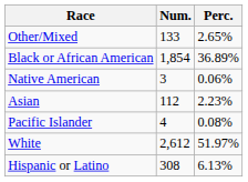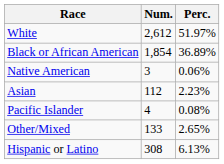rows swapped: White <-> Other/Mixed
